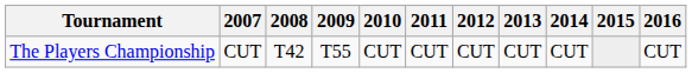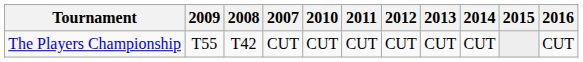columns swapped: 2007 <-> 2009
